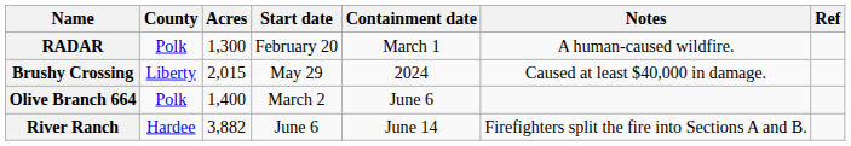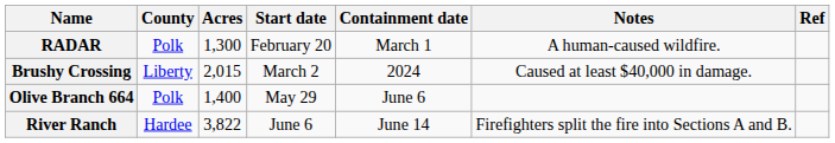Brushy Crossing | Start date: May 29 -> March 2
Olive Branch 664 | Start date: March 2 -> May 29
River Ranch | Acres: 3,882 -> 3,822
